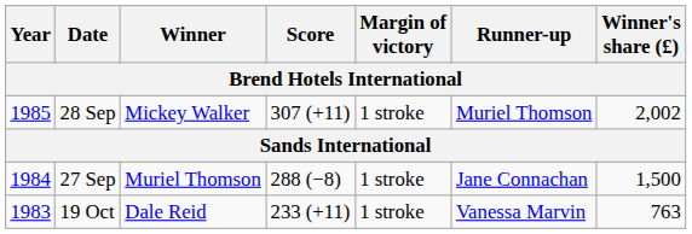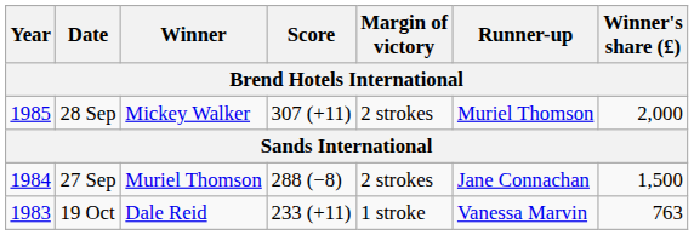28 Sep | Margin of victory: 1 stroke -> 2 strokes
28 Sep | Winner's share (£): 2,002 -> 2,000
27 Sep | Margin of victory: 1 stroke -> 2 strokes
